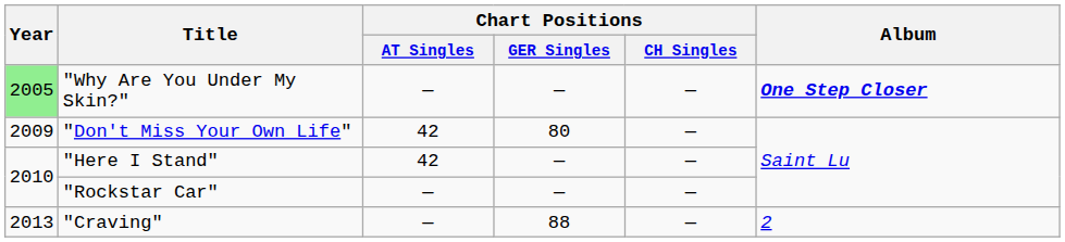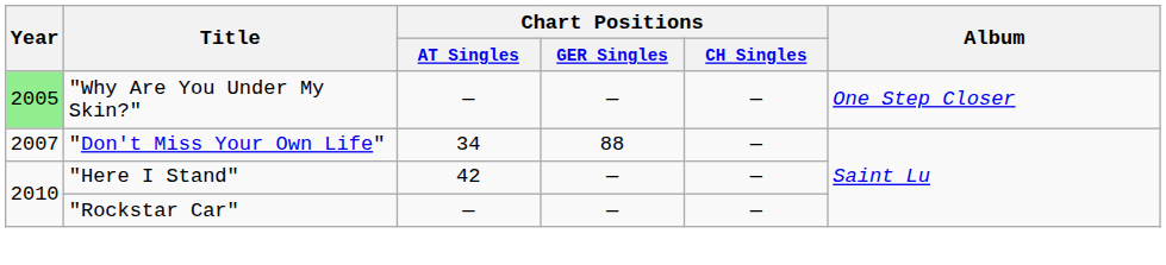"Why Are You Under My Skin?" | Album: bold -> normal
"Don't Miss Your Own Life" | Year: 2009 -> 2007
"Don't Miss Your Own Life" | Chart Positions / AT Singles: 42 -> 34
"Don't Miss Your Own Life" | Chart Positions / GER Singles: 80 -> 88
- row: 2013 | "Craving" | — | 88 | — | 2
